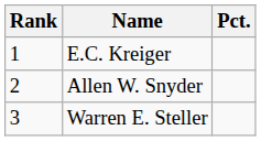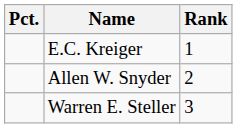columns swapped: Rank <-> Pct.
